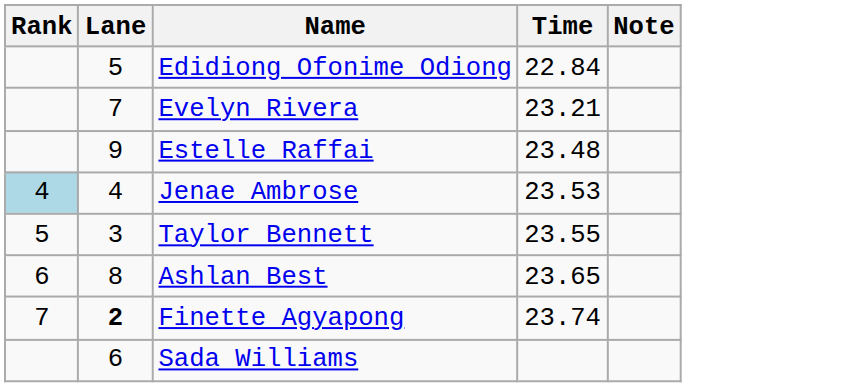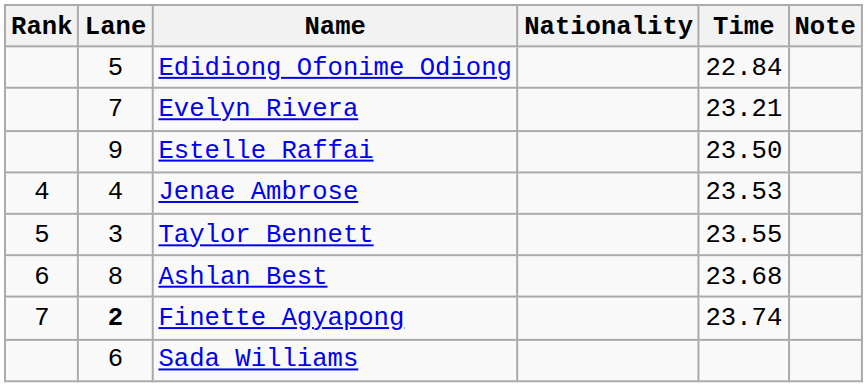+ column: Nationality
Estelle Raffai | Time: 23.48 -> 23.50
Jenae Ambrose | Rank: lightblue background -> no background
Ashlan Best | Time: 23.65 -> 23.68
